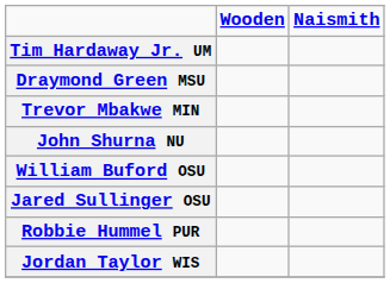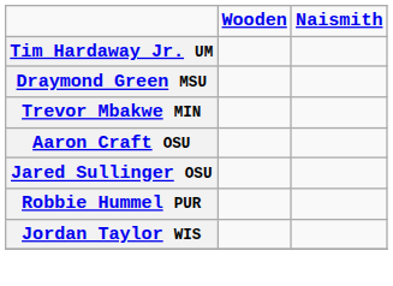- row: John Shurna NU
- row: William Buford OSU
+ row: Aaron Craft OSU
